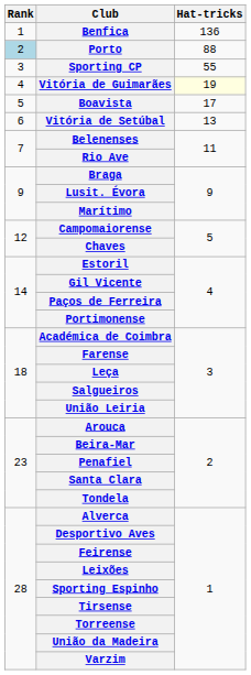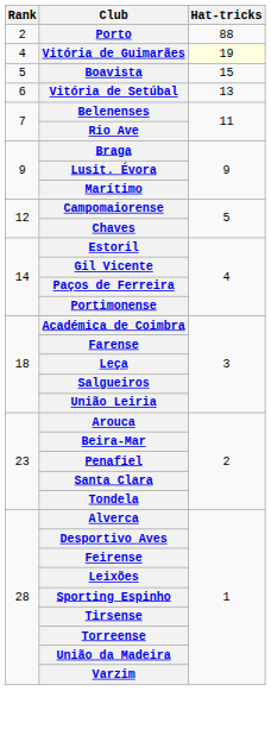- row: 1 | Benfica | 136
Porto | Rank: lightblue background -> no background
- row: 3 | Sporting CP | 55
Boavista | Hat-tricks: 17 -> 15
